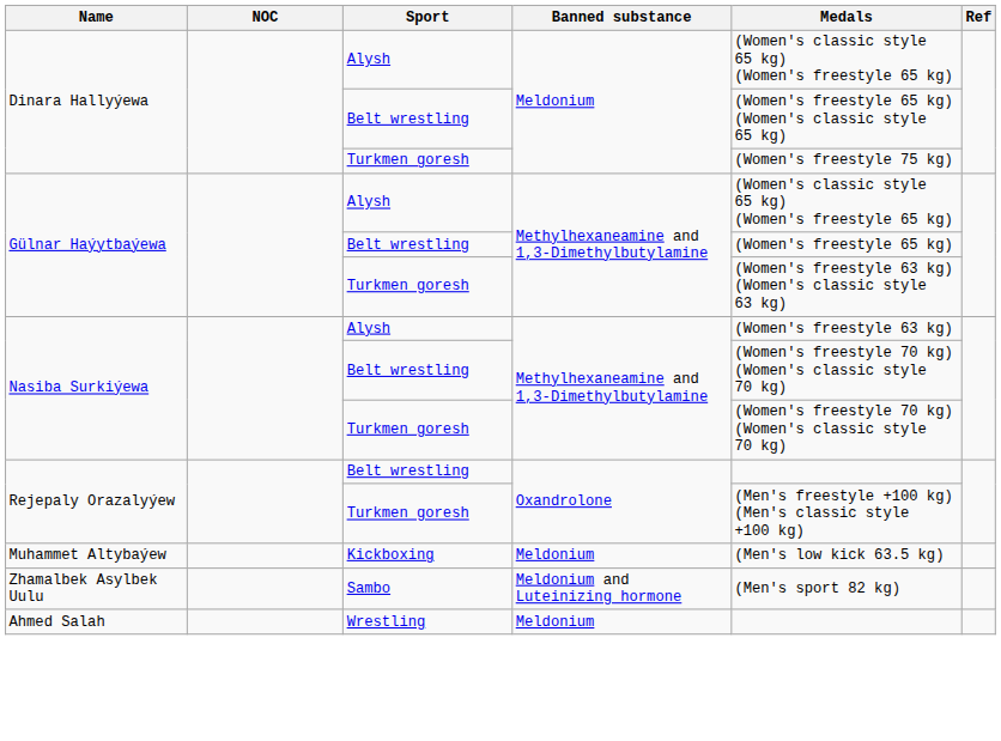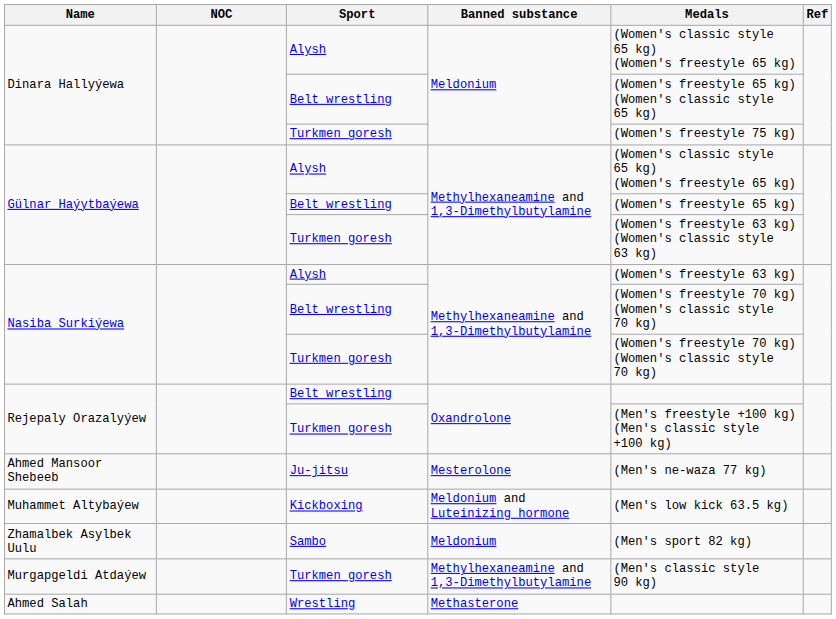+ row: Ahmed Mansoor Shebeeb | Ju-jitsu | Mesterolone | (Men's ne-waza 77 kg)
Muhammet Altybaýew | Banned substance: Meldonium -> Meldonium and Luteinizing hormone
Zhamalbek Asylbek Uulu | Banned substance: Meldonium and Luteinizing hormone -> Meldonium
+ row: Murgapgeldi Atdaýew | Turkmen goresh | Methylhexaneamine and 1,3-Dimethylbutylamine | (Men's classic style 90 kg)
Ahmed Salah | Banned substance: Meldonium -> Methasterone
